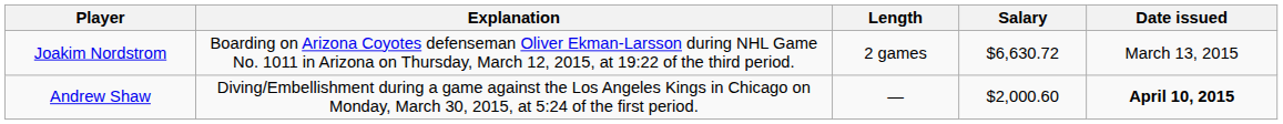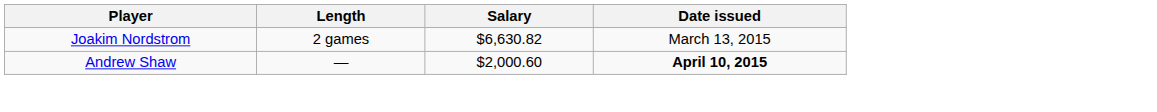- column: Explanation | Boarding on Arizona Coyotes defenseman Oliver Ekman-Larsson during NHL Game No. 1011 in Arizona on Thursday, March 12, 2015, at 19:22 of the third period. | Diving/Embellishment during a game against the Los Angeles Kings in Chicago on Monday, March 30, 2015, at 5:24 of the first period.
Joakim Nordstrom | Salary: $6,630.72 -> $6,630.82
